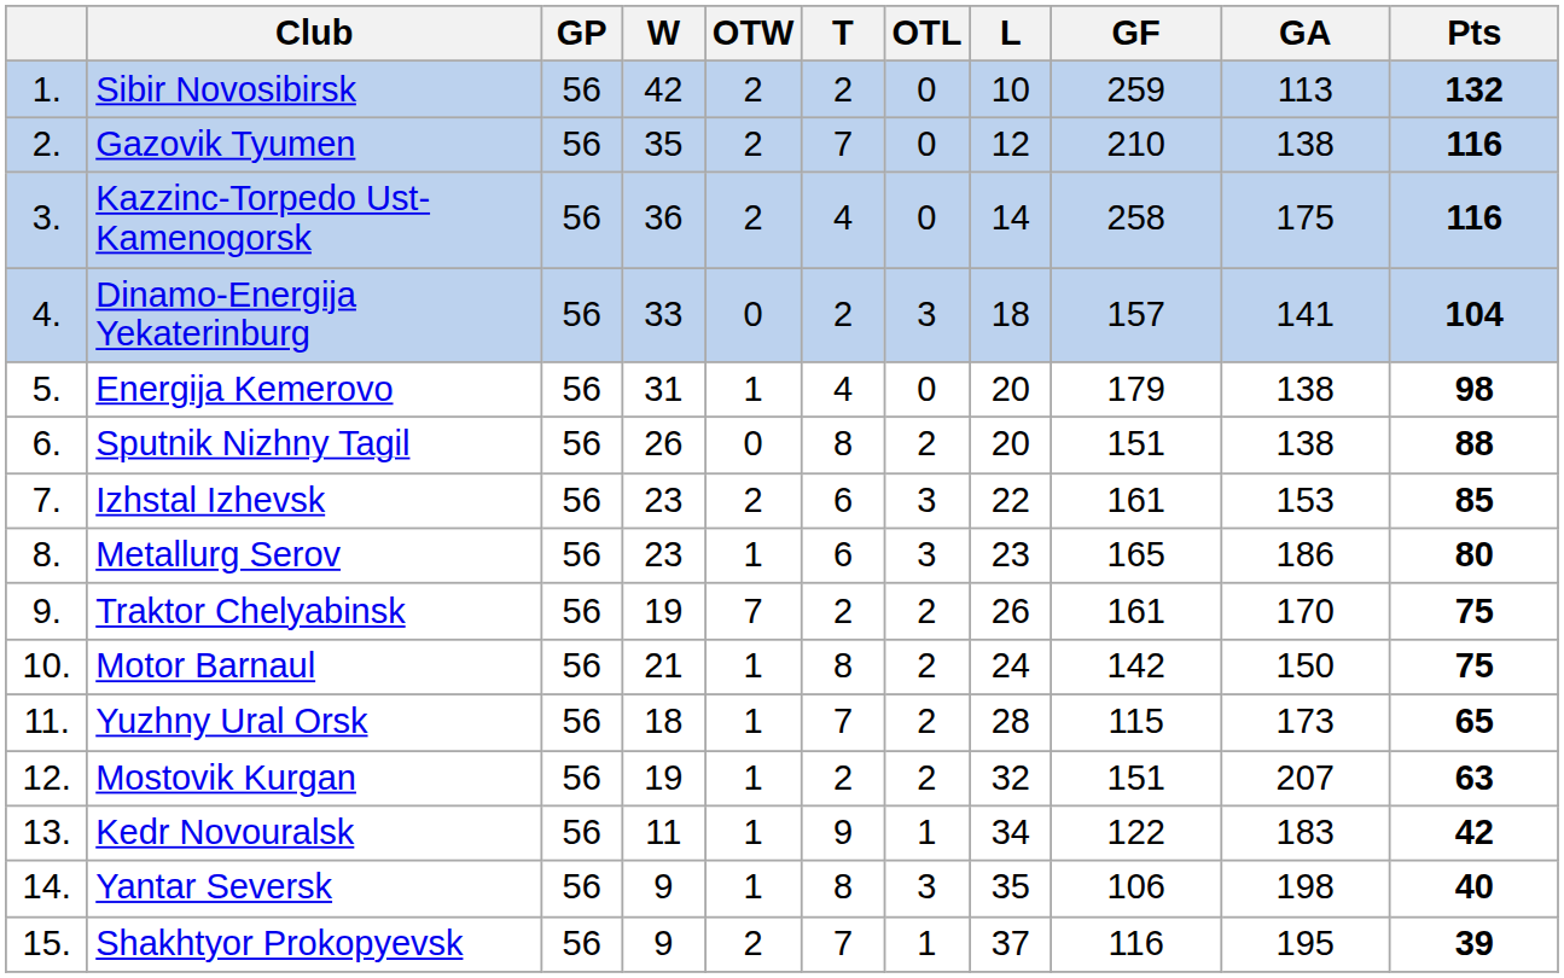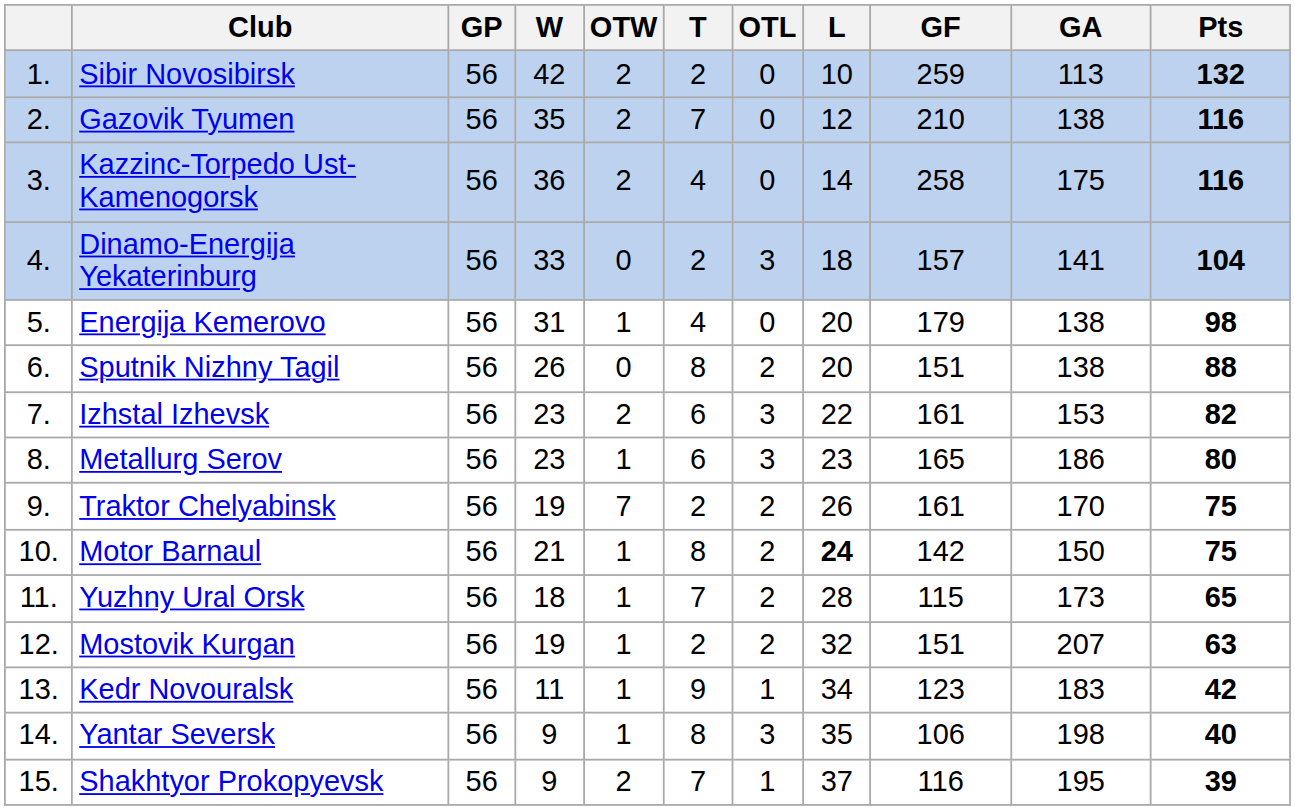Izhstal Izhevsk | Pts: 85 -> 82
Motor Barnaul | L: normal -> bold
Kedr Novouralsk | GF: 122 -> 123
